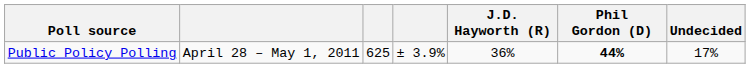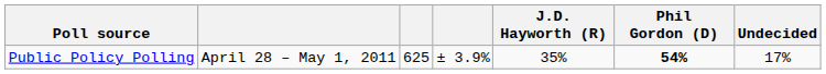Public Policy Polling | J.D. Hayworth (R): 36% -> 35%
Public Policy Polling | Phil Gordon (D): 44% -> 54%
